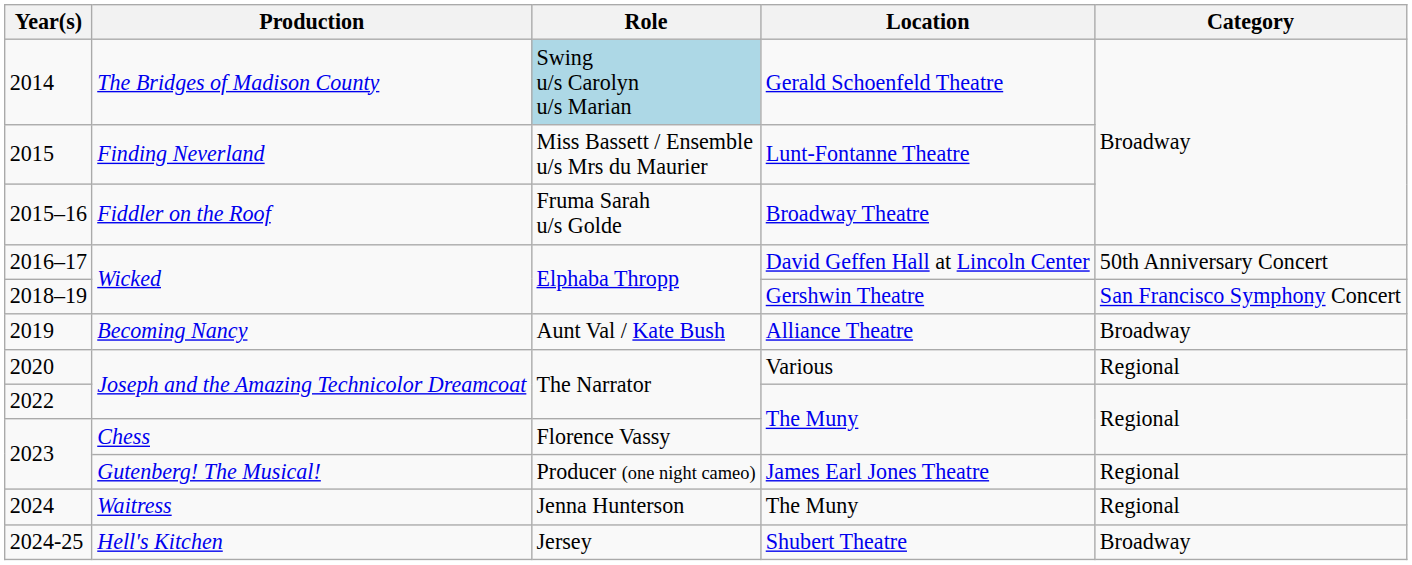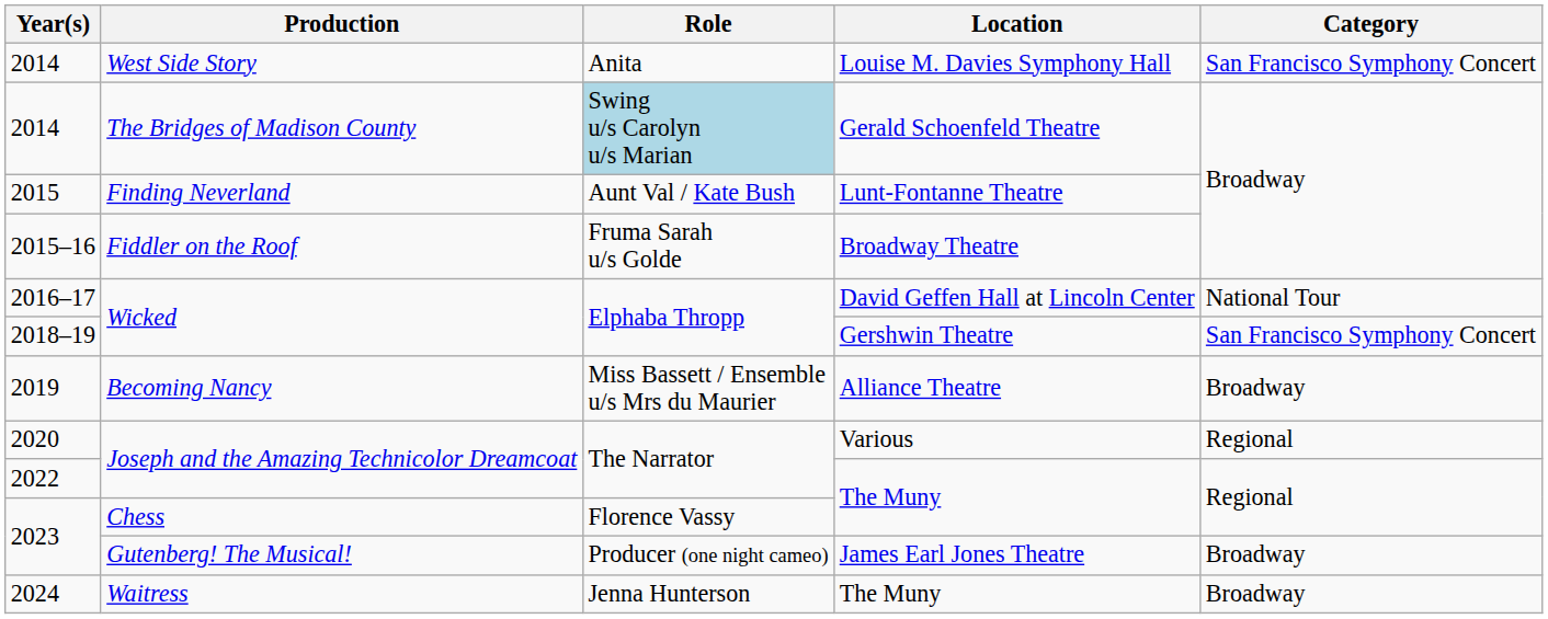+ row: 2014 | West Side Story | Anita | Louise M. Davies Symphony Hall | San Francisco Symphony Concert
2015 | Role: Miss Bassett / Ensemble u/s Mrs du Maurier -> Aunt Val / Kate Bush
2016–17 | Category: 50th Anniversary Concert -> National Tour
2019 | Role: Aunt Val / Kate Bush -> Miss Bassett / Ensemble u/s Mrs du Maurier
2023 / Gutenberg! The Musical! | Category: Regional -> Broadway
2024 | Category: Regional -> Broadway
- row: 2024-25 | Hell's Kitchen | Jersey | Shubert Theatre | Broadway
